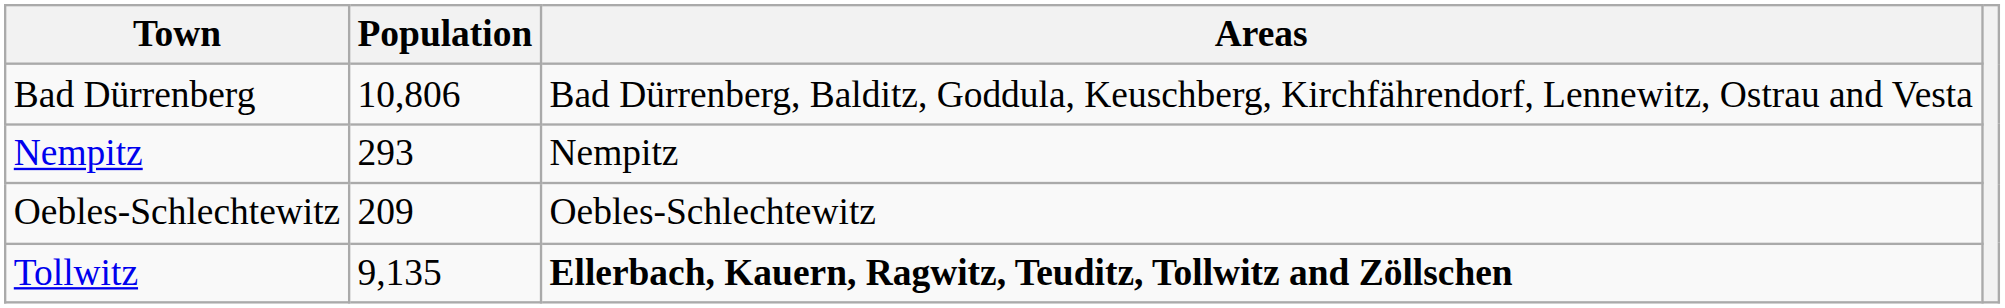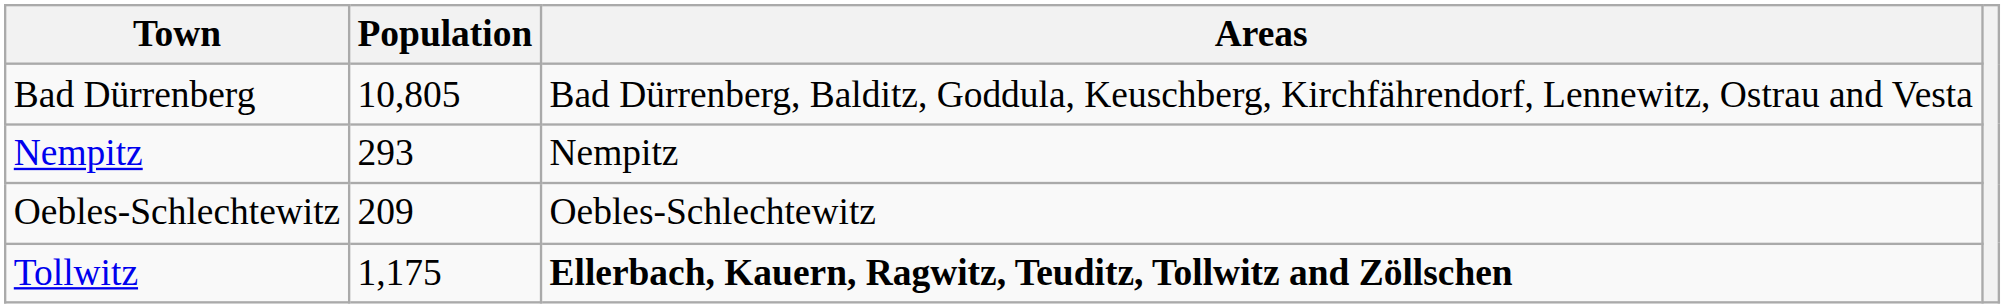Bad Dürrenberg | Population: 10,806 -> 10,805
Tollwitz | Population: 9,135 -> 1,175
